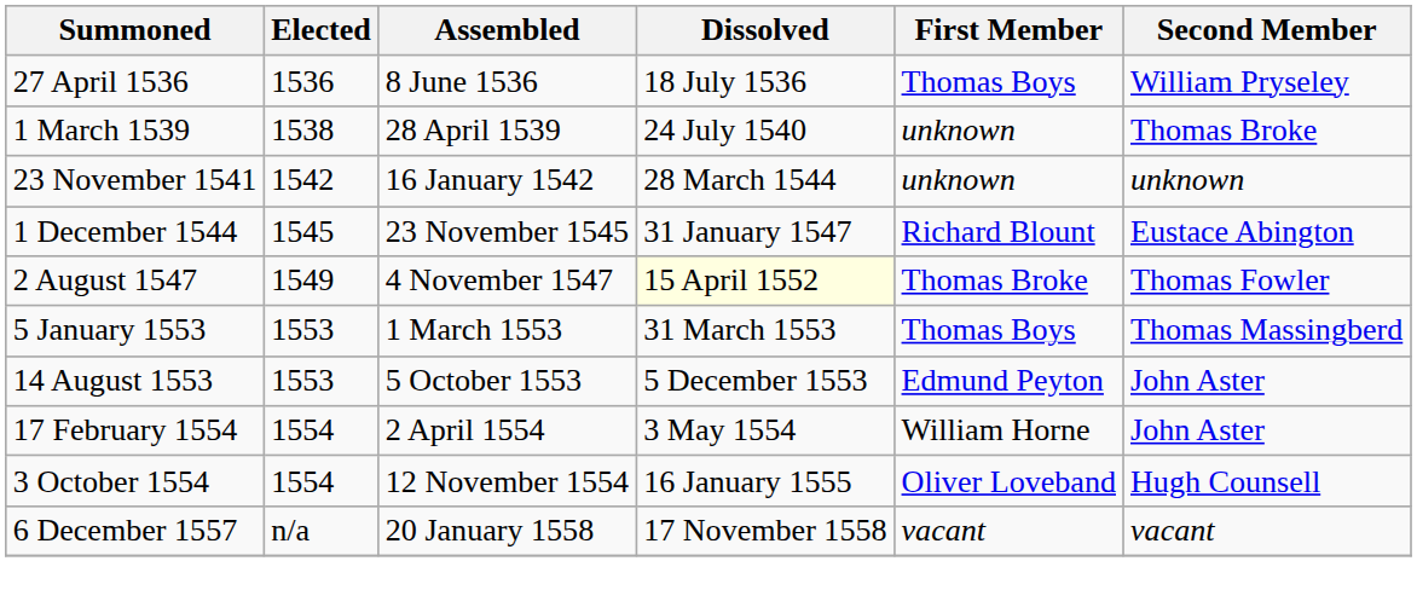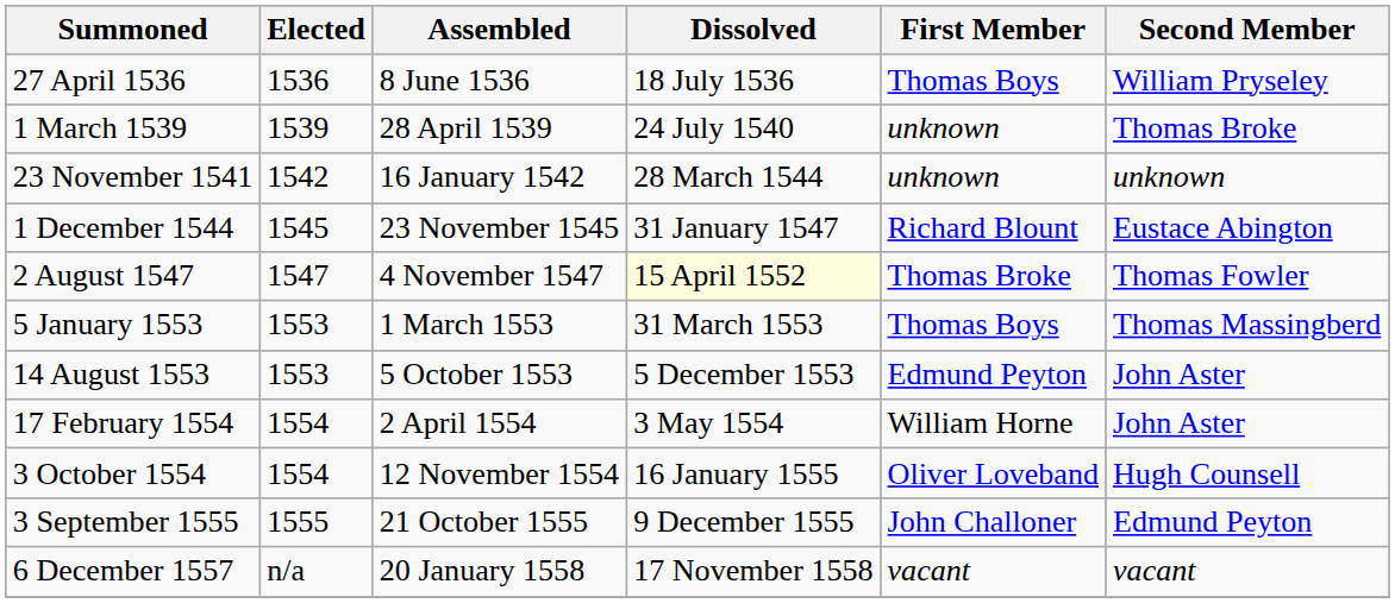1 March 1539 | Elected: 1538 -> 1539
2 August 1547 | Elected: 1549 -> 1547
+ row: 3 September 1555 | 1555 | 21 October 1555 | 9 December 1555 | John Challoner | Edmund Peyton
